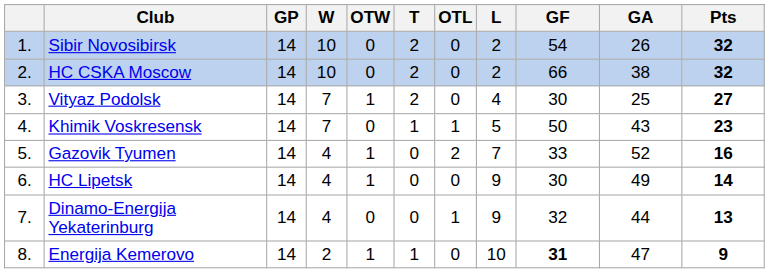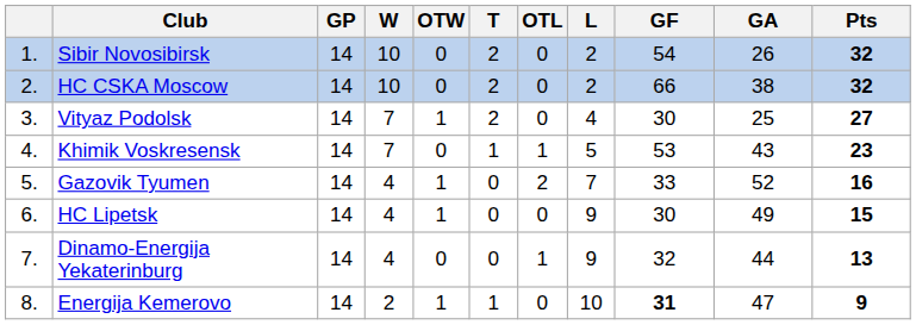Khimik Voskresensk | GF: 50 -> 53
HC Lipetsk | Pts: 14 -> 15
